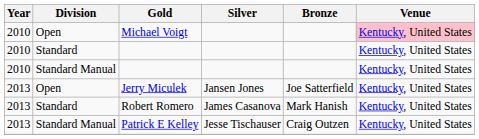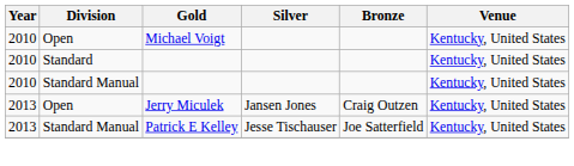Michael Voigt | Venue: pink background -> no background
Jerry Miculek | Bronze: Joe Satterfield -> Craig Outzen
- row: 2013 | Standard | Robert Romero | James Casanova | Mark Hanish | Kentucky, United States
Patrick E Kelley | Bronze: Craig Outzen -> Joe Satterfield
